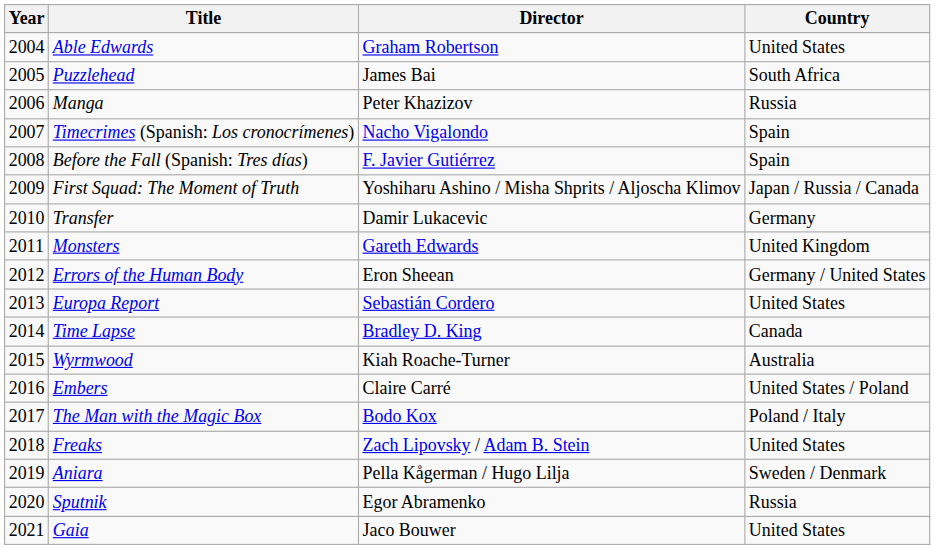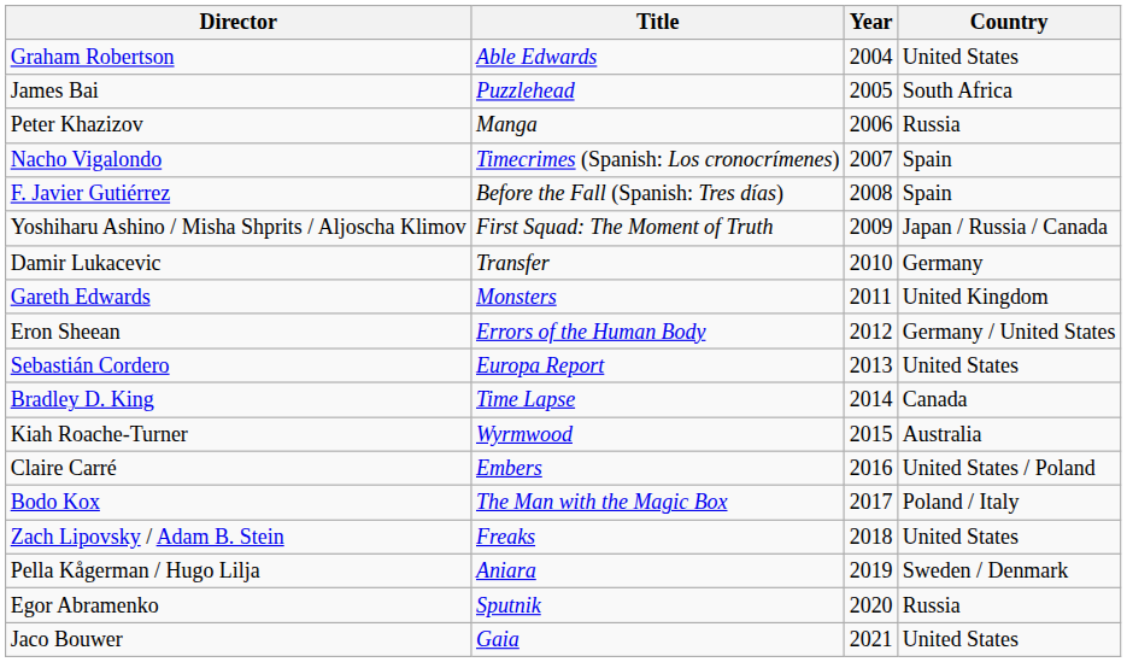columns swapped: Year <-> Director
